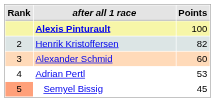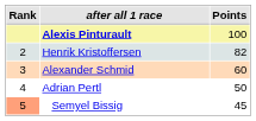Adrian Pertl | Points: 53 -> 50
